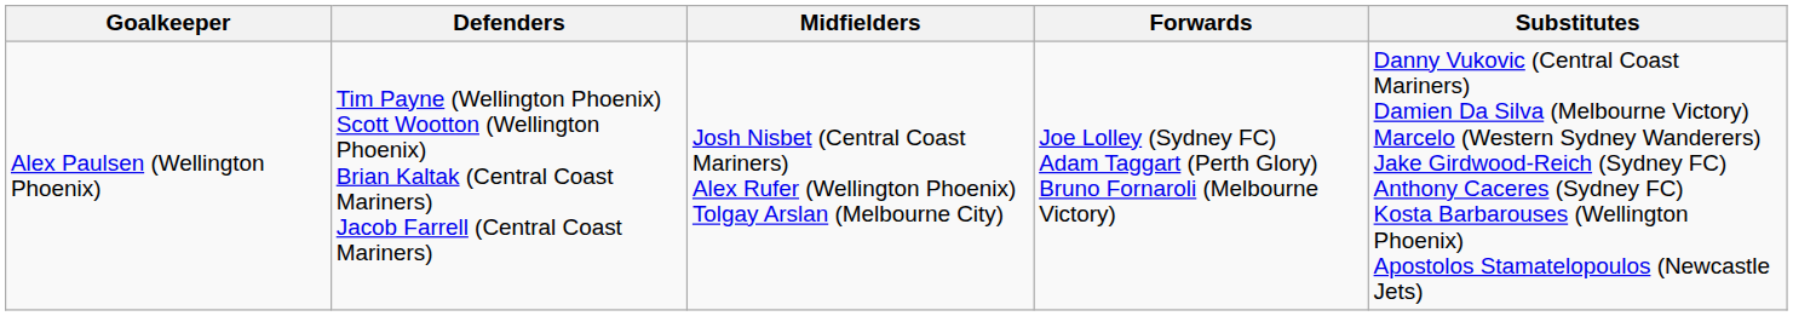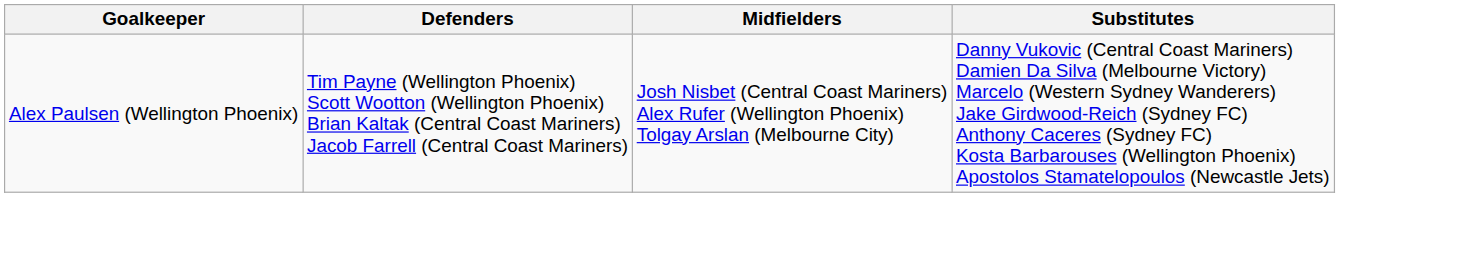- column: Forwards | Joe Lolley (Sydney FC) Adam Taggart (Perth Glory) Bruno Fornaroli (Melbourne Victory)
